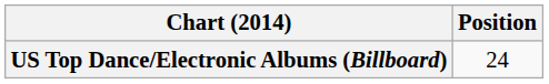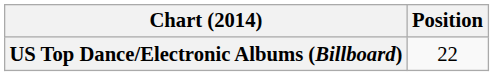US Top Dance/Electronic Albums (Billboard) | Position: 24 -> 22
